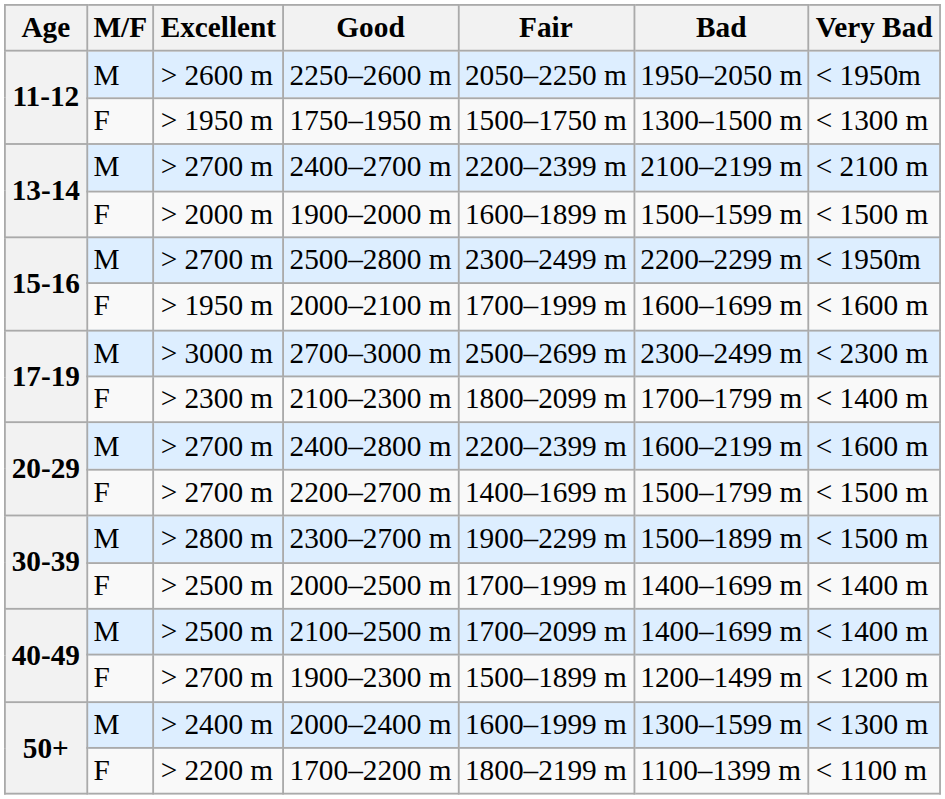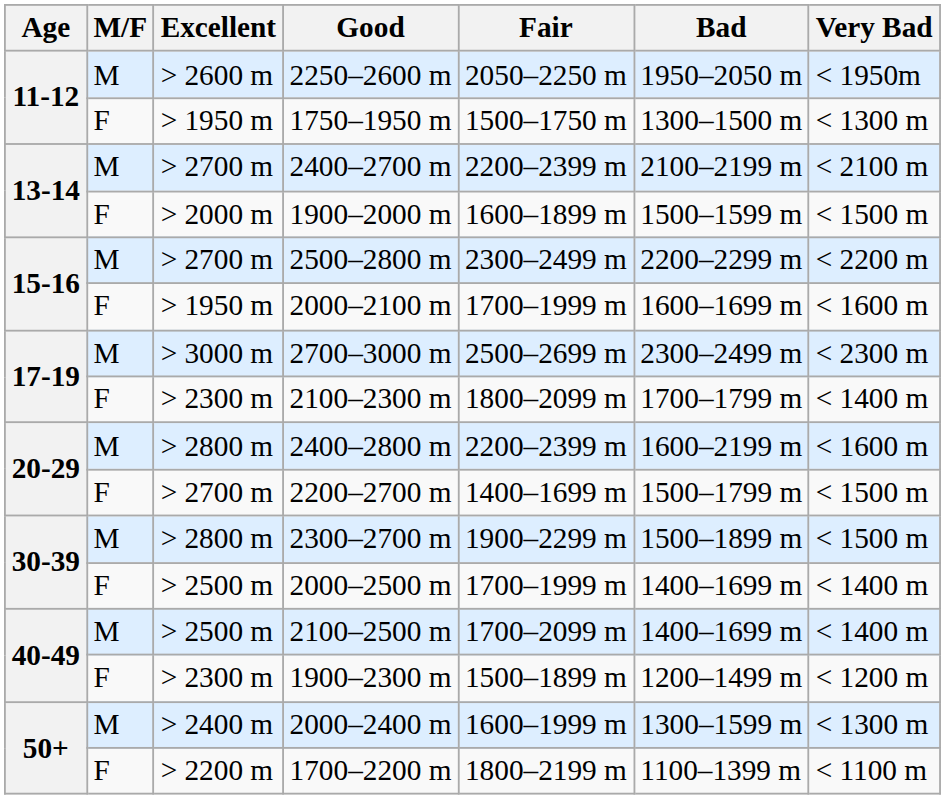2500–2800 m | Very Bad: < 1950m -> < 2200 m
2400–2800 m | Excellent: > 2700 m -> > 2800 m
1900–2300 m | Excellent: > 2700 m -> > 2300 m
